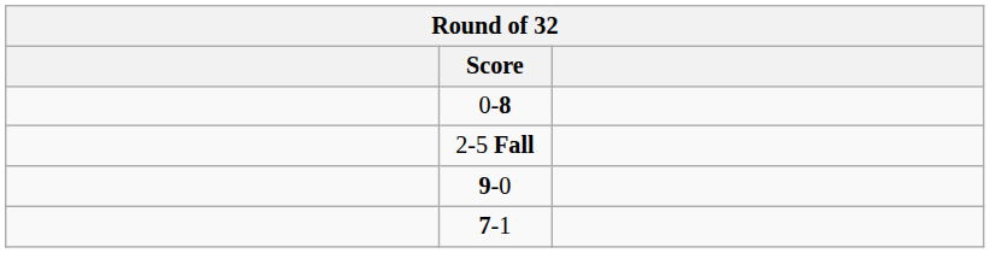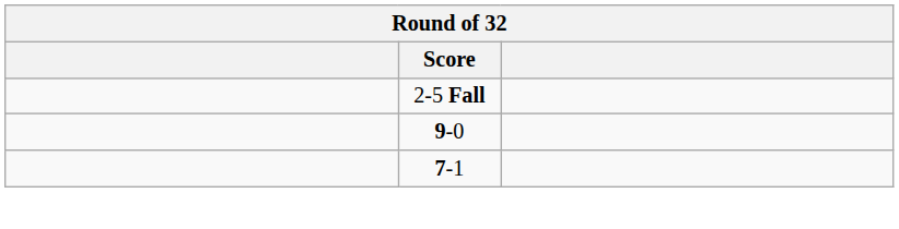- row: 0-8
